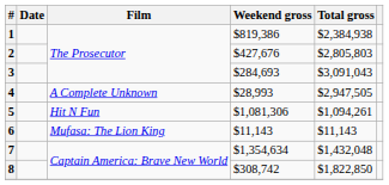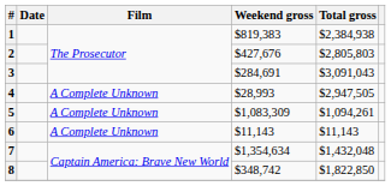1 | Weekend gross: $819,386 -> $819,383
3 | Weekend gross: $284,693 -> $284,691
5 | Film: Hit N Fun -> A Complete Unknown
5 | Weekend gross: $1,081,306 -> $1,083,309
6 | Film: Mufasa: The Lion King -> A Complete Unknown
8 | Weekend gross: $308,742 -> $348,742
